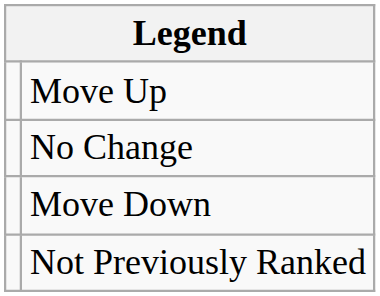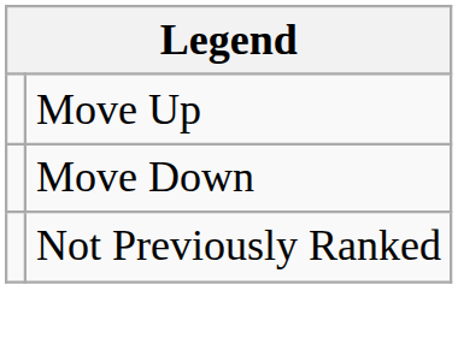- row: No Change
